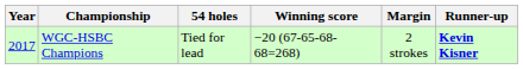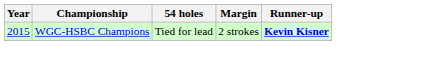- column: Winning score | −20 (67-65-68-68=268)
WGC-HSBC Champions | Year: 2017 -> 2015
